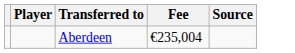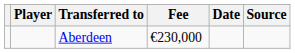+ column: Date
Aberdeen | Fee: €235,004 -> €230,000
